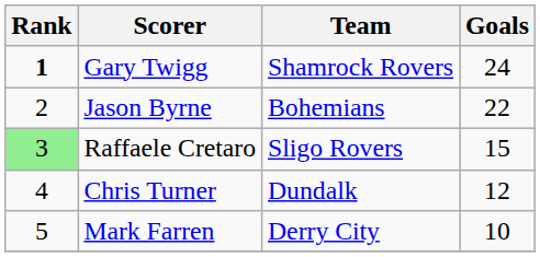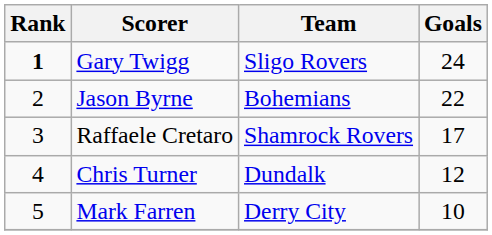Gary Twigg | Team: Shamrock Rovers -> Sligo Rovers
Raffaele Cretaro | Rank: lightgreen background -> no background
Raffaele Cretaro | Team: Sligo Rovers -> Shamrock Rovers
Raffaele Cretaro | Goals: 15 -> 17
